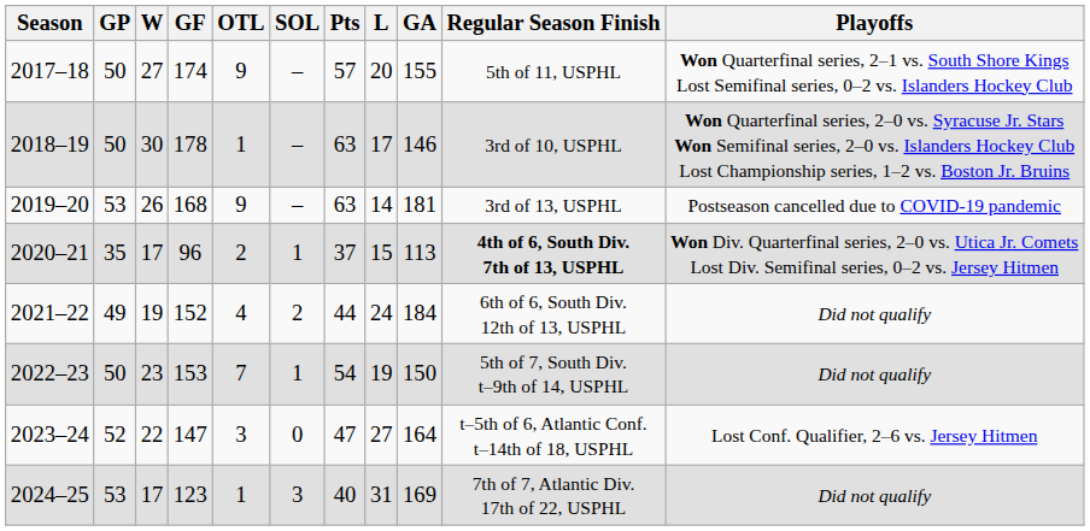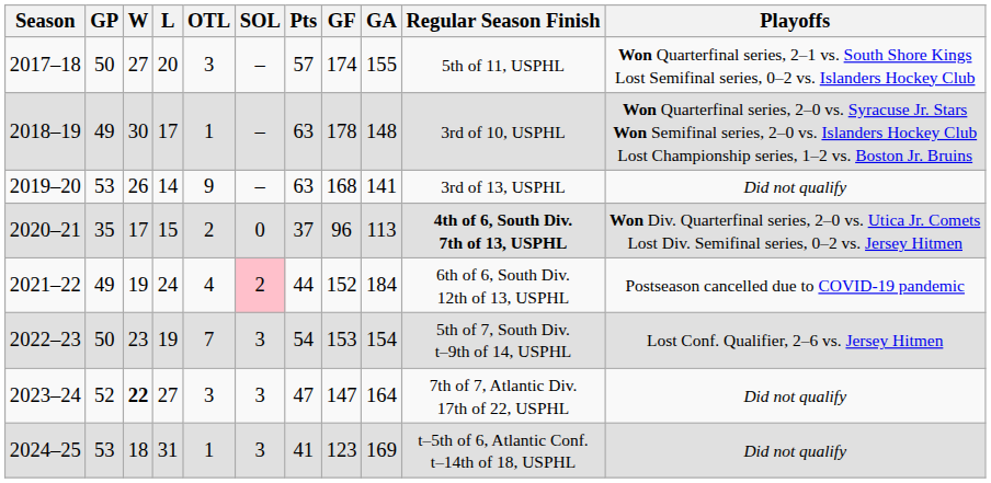columns swapped: L <-> GF
2017–18 | OTL: 9 -> 3
2018–19 | GP: 50 -> 49
2018–19 | GA: 146 -> 148
2019–20 | GA: 181 -> 141
2019–20 | Playoffs: Postseason cancelled due to COVID-19 pandemic -> Did not qualify
2020–21 | SOL: 1 -> 0
2021–22 | SOL: no background -> pink background
2021–22 | Playoffs: Did not qualify -> Postseason cancelled due to COVID-19 pandemic
2022–23 | SOL: 1 -> 3
2022–23 | GA: 150 -> 154
2022–23 | Playoffs: Did not qualify -> Lost Conf. Qualifier, 2–6 vs. Jersey Hitmen
2023–24 | W: normal -> bold
2023–24 | SOL: 0 -> 3
2023–24 | Regular Season Finish: t–5th of 6, Atlantic Conf. t–14th of 18, USPHL -> 7th of 7, Atlantic Div. 17th of 22, USPHL
2023–24 | Playoffs: Lost Conf. Qualifier, 2–6 vs. Jersey Hitmen -> Did not qualify
2024–25 | W: 17 -> 18
2024–25 | Pts: 40 -> 41
2024–25 | Regular Season Finish: 7th of 7, Atlantic Div. 17th of 22, USPHL -> t–5th of 6, Atlantic Conf. t–14th of 18, USPHL
